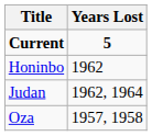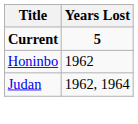- row: Oza | 1957, 1958
